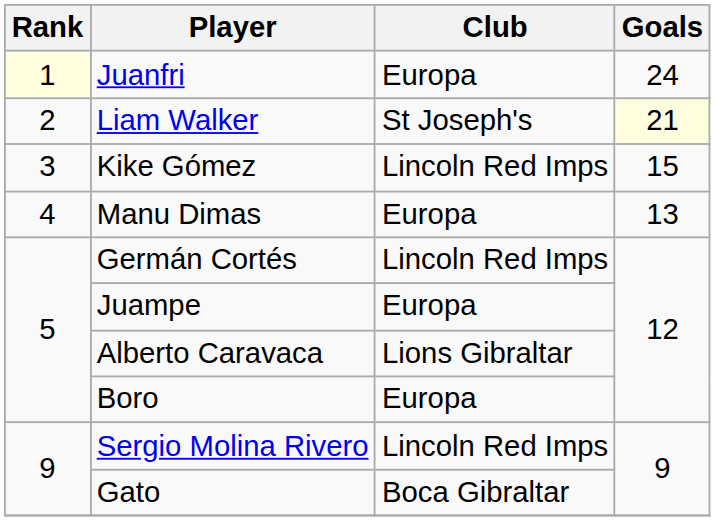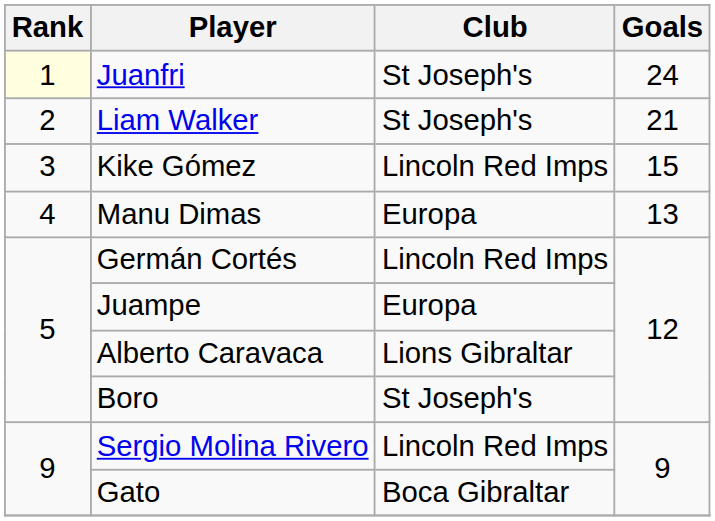Juanfri | Club: Europa -> St Joseph's
Liam Walker | Goals: lightyellow background -> no background
Boro | Club: Europa -> St Joseph's
